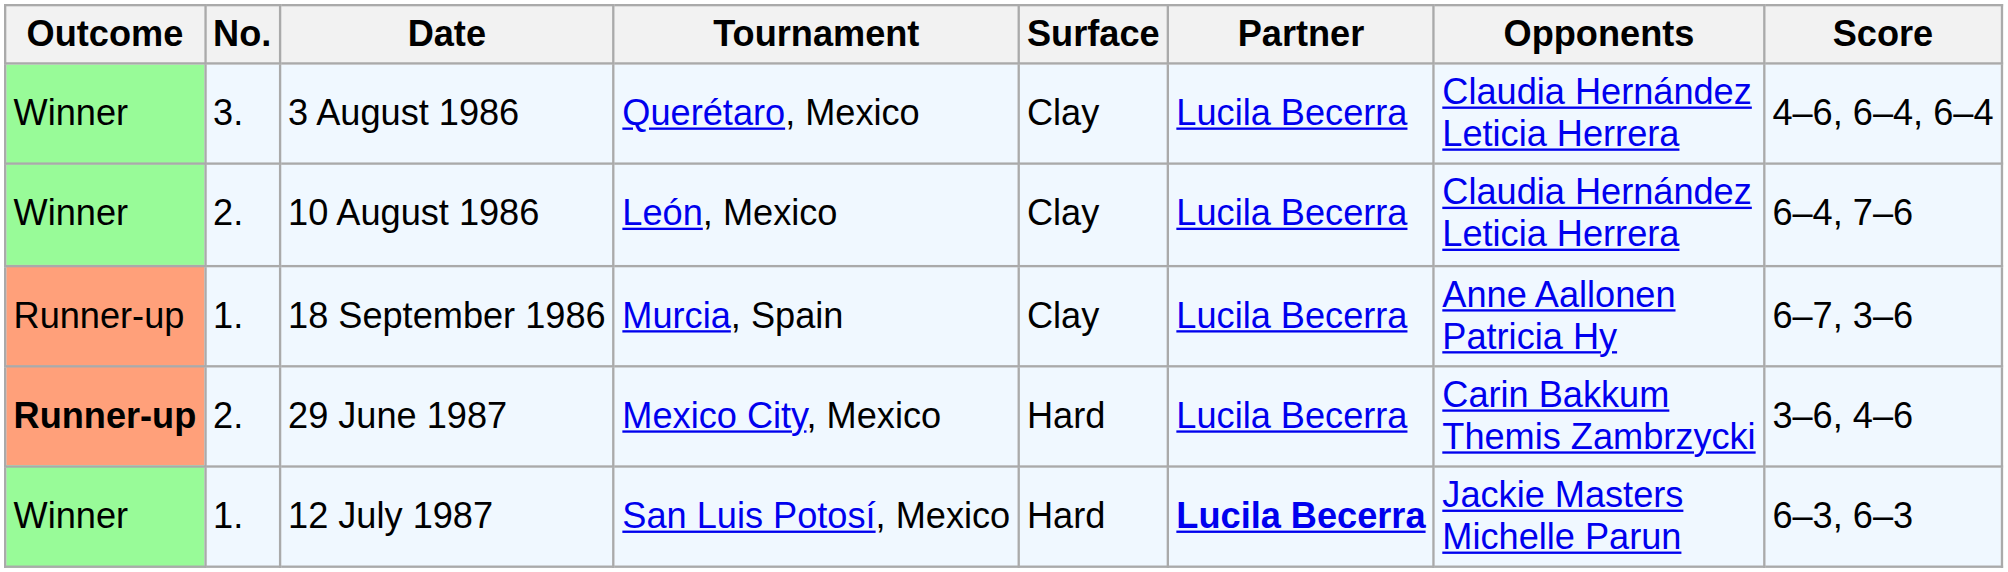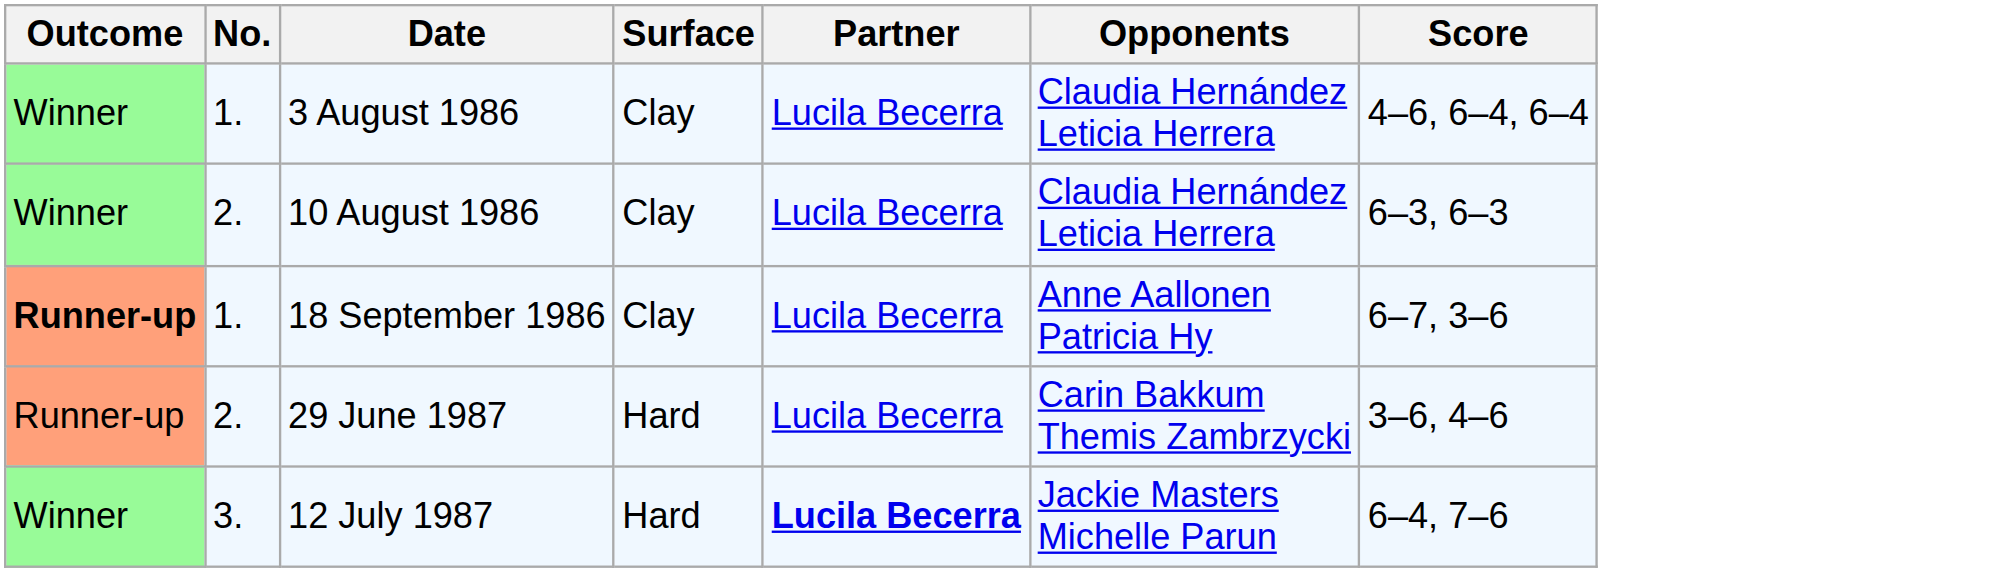- column: Tournament | Querétaro, Mexico | León, Mexico | Murcia, Spain | Mexico City, Mexico | San Luis Potosí, Mexico
3 August 1986 | No.: 3. -> 1.
10 August 1986 | Score: 6–4, 7–6 -> 6–3, 6–3
18 September 1986 | Outcome: normal -> bold
29 June 1987 | Outcome: bold -> normal
12 July 1987 | No.: 1. -> 3.
12 July 1987 | Score: 6–3, 6–3 -> 6–4, 7–6
